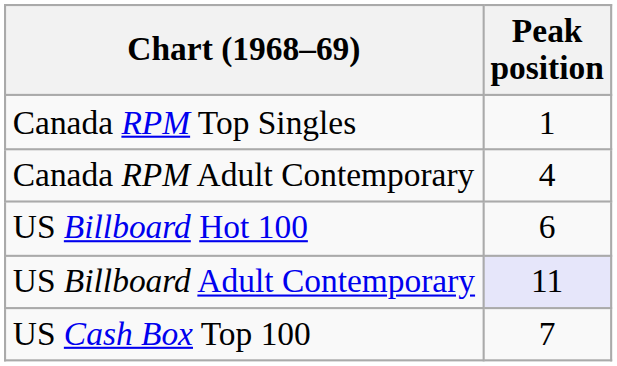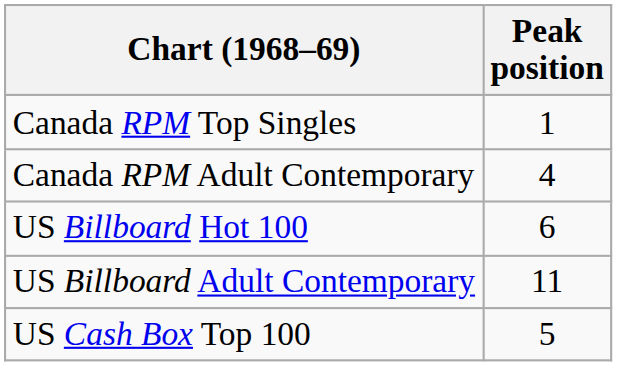US Billboard Adult Contemporary | Peak position: lavender background -> no background
US Cash Box Top 100 | Peak position: 7 -> 5
